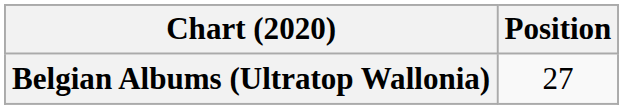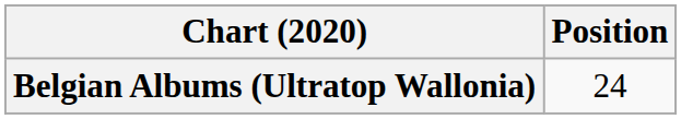Belgian Albums (Ultratop Wallonia) | Position: 27 -> 24
